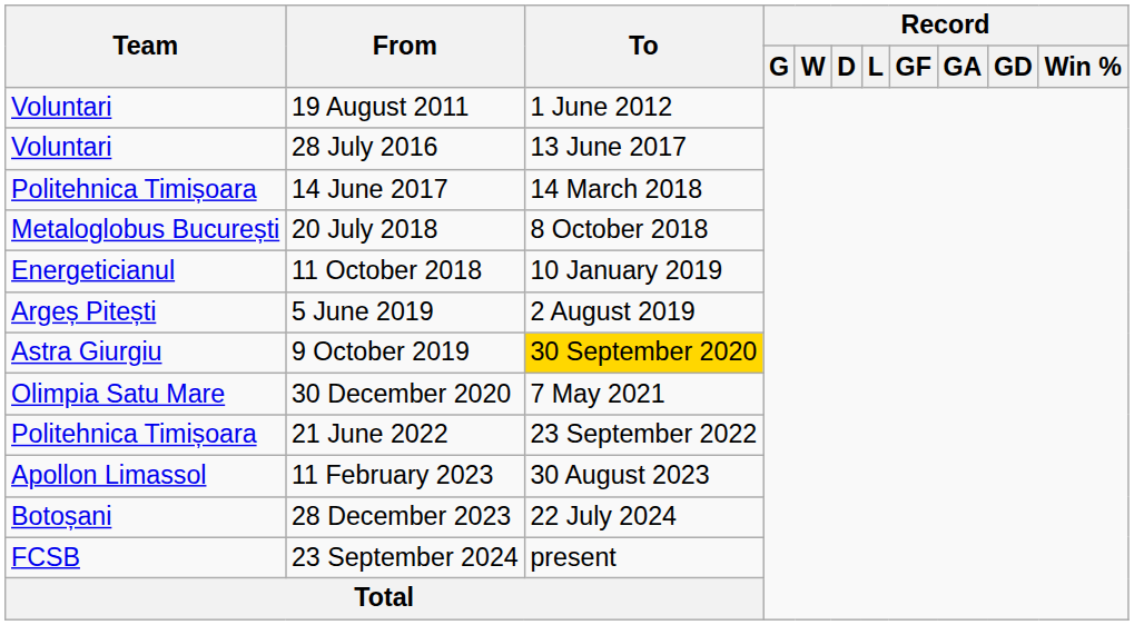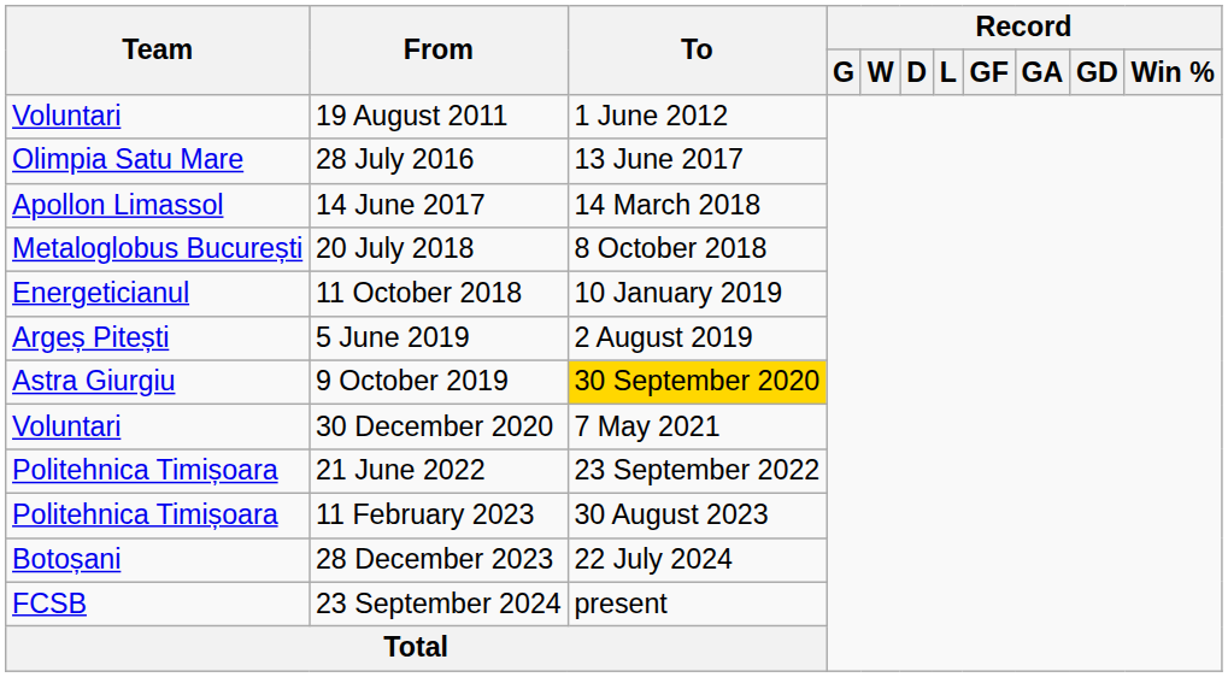28 July 2016 | Team: Voluntari -> Olimpia Satu Mare
14 June 2017 | Team: Politehnica Timișoara -> Apollon Limassol
30 December 2020 | Team: Olimpia Satu Mare -> Voluntari
11 February 2023 | Team: Apollon Limassol -> Politehnica Timișoara
